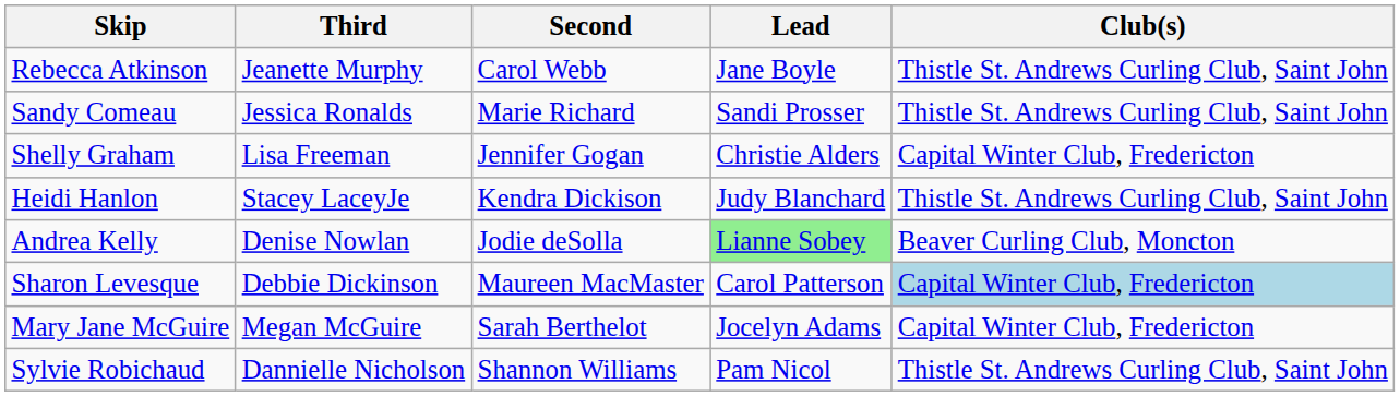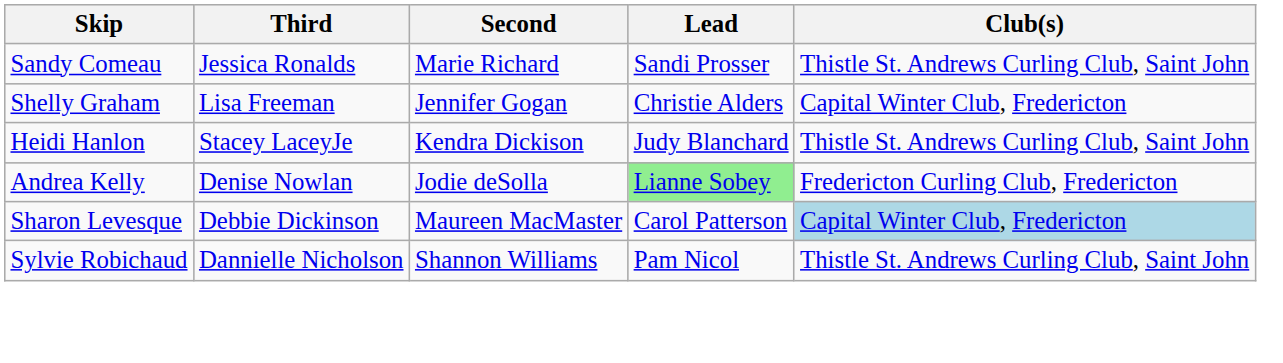- row: Rebecca Atkinson | Jeanette Murphy | Carol Webb | Jane Boyle | Thistle St. Andrews Curling Club, Saint John
Andrea Kelly | Club(s): Beaver Curling Club, Moncton -> Fredericton Curling Club, Fredericton
- row: Mary Jane McGuire | Megan McGuire | Sarah Berthelot | Jocelyn Adams | Capital Winter Club, Fredericton
